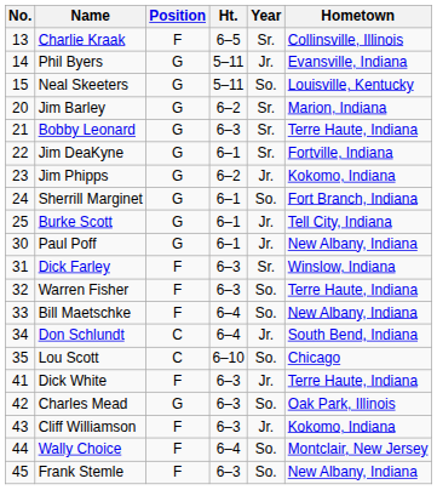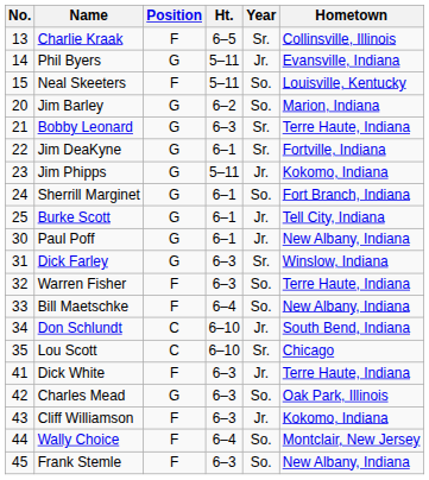Neal Skeeters | Position: G -> F
Jim Barley | Year: Sr. -> So.
Jim Phipps | Ht.: 6–2 -> 5–11
Dick Farley | Position: F -> G
Don Schlundt | Ht.: 6–4 -> 6–10
Lou Scott | Year: So. -> Sr.
